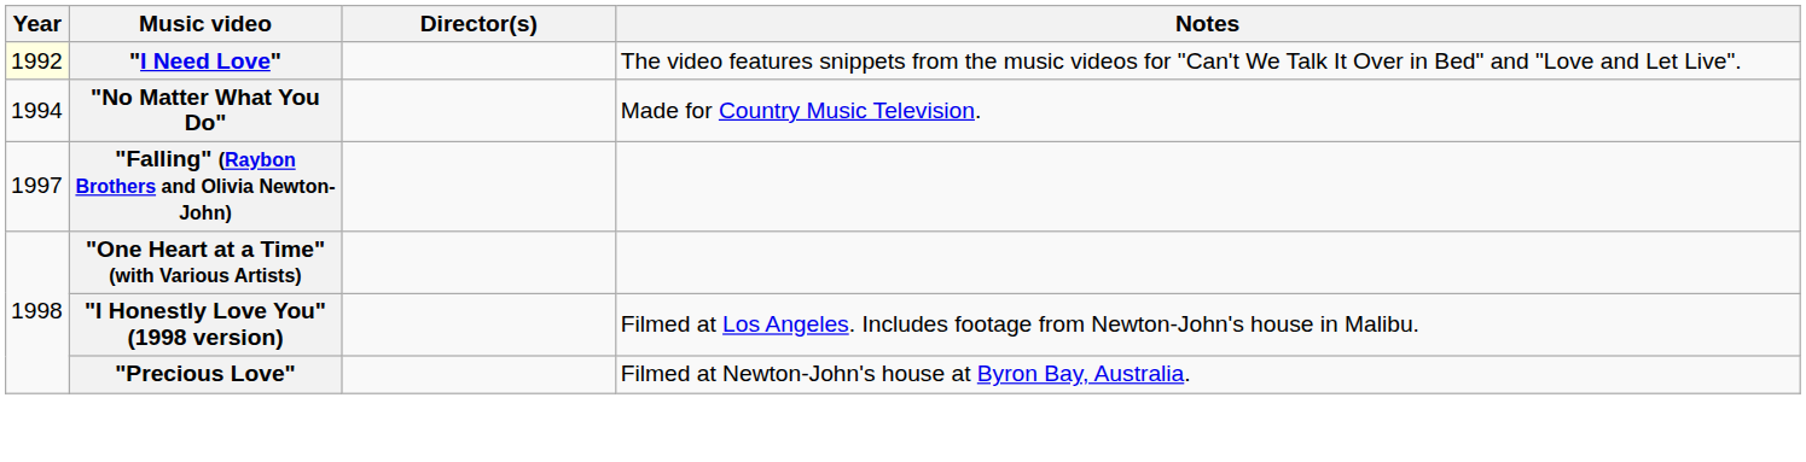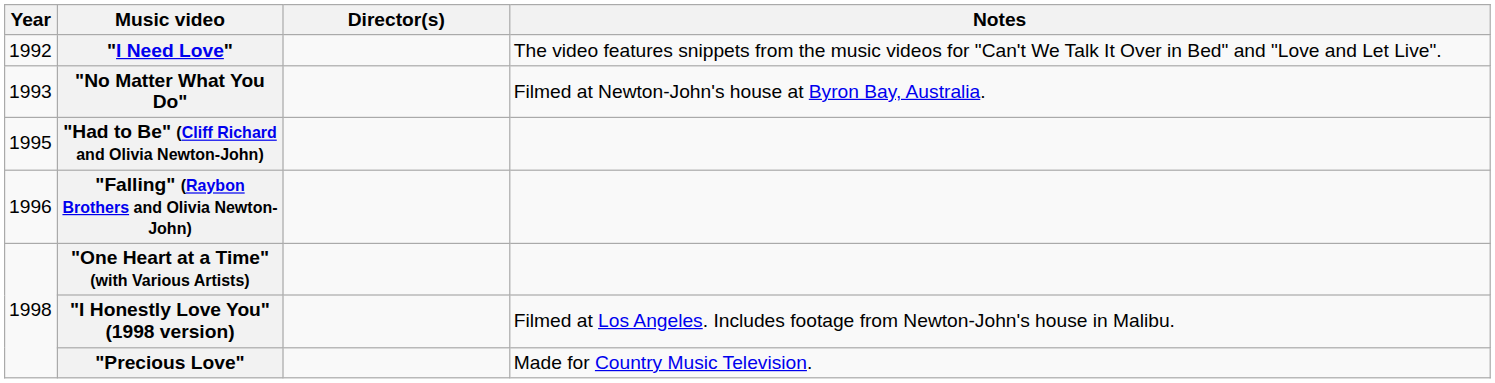"I Need Love" | Year: lightyellow background -> no background
"No Matter What You Do" | Year: 1994 -> 1993
"No Matter What You Do" | Notes: Made for Country Music Television. -> Filmed at Newton-John's house at Byron Bay, Australia.
+ row: 1995 | "Had to Be" (Cliff Richard and Olivia Newton-John)
"Falling" (Raybon Brothers and Olivia Newton-John) | Year: 1997 -> 1996
"Precious Love" | Notes: Filmed at Newton-John's house at Byron Bay, Australia. -> Made for Country Music Television.
